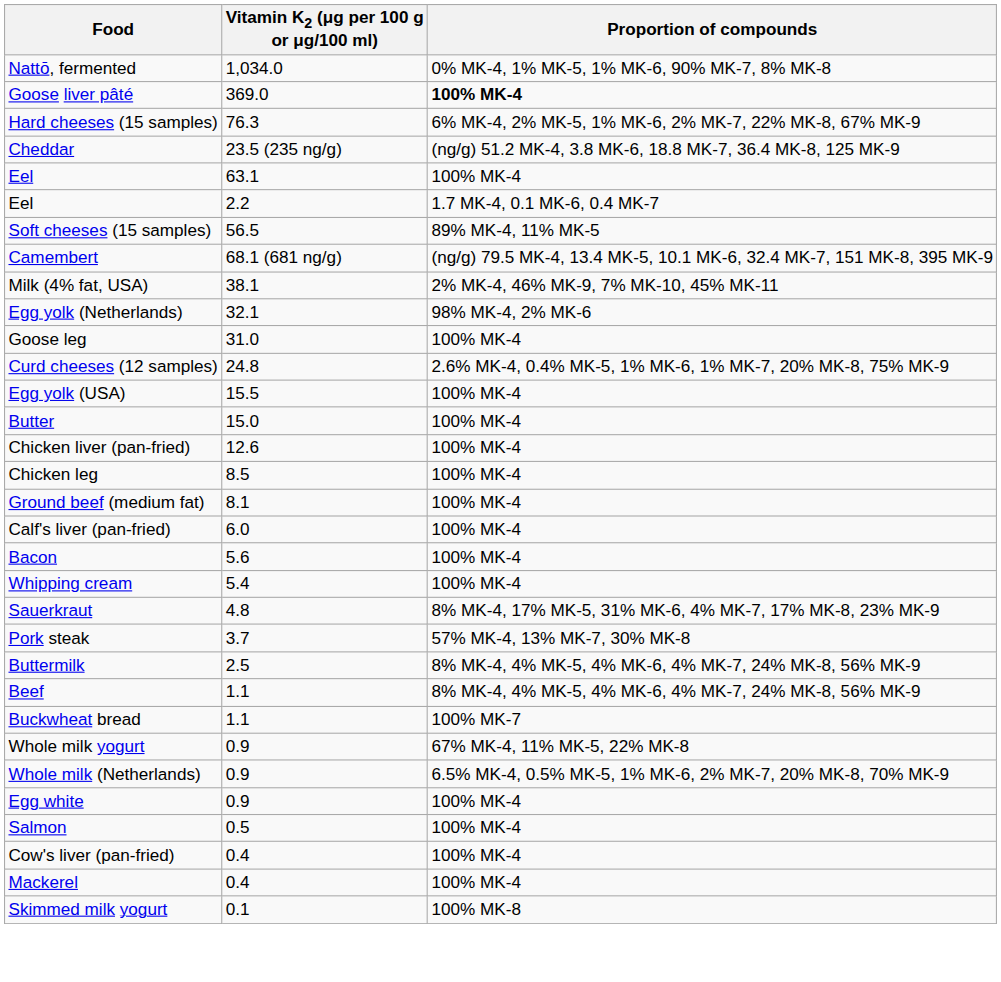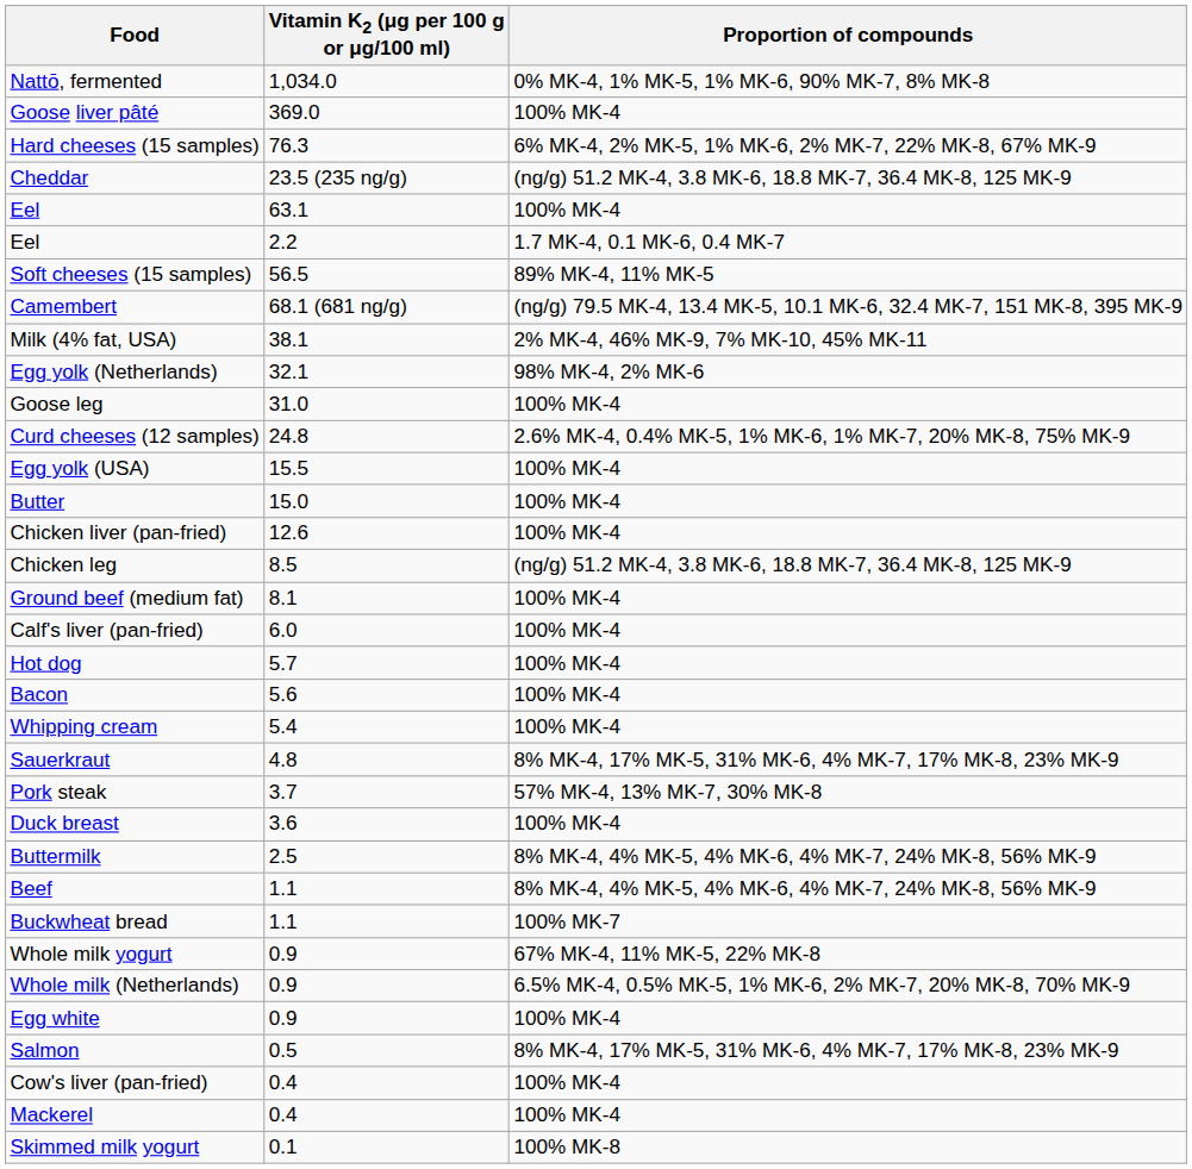Goose liver pâté | Proportion of compounds: bold -> normal
Chicken leg | Proportion of compounds: 100% MK-4 -> (ng/g) 51.2 MK-4, 3.8 MK-6, 18.8 MK-7, 36.4 MK-8, 125 MK-9
+ row: Hot dog | 5.7 | 100% MK-4
+ row: Duck breast | 3.6 | 100% MK-4
Salmon | Proportion of compounds: 100% MK-4 -> 8% MK-4, 17% MK-5, 31% MK-6, 4% MK-7, 17% MK-8, 23% MK-9
